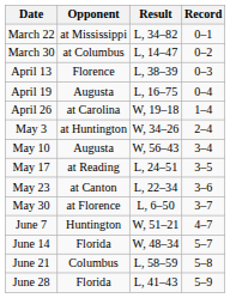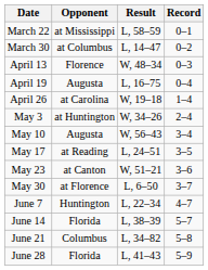March 22 | Result: L, 34–82 -> L, 58–59
April 13 | Result: L, 38–39 -> W, 48–34
May 23 | Result: L, 22–34 -> W, 51–21
June 7 | Result: W, 51–21 -> L, 22–34
June 14 | Result: W, 48–34 -> L, 38–39
June 21 | Result: L, 58–59 -> L, 34–82
